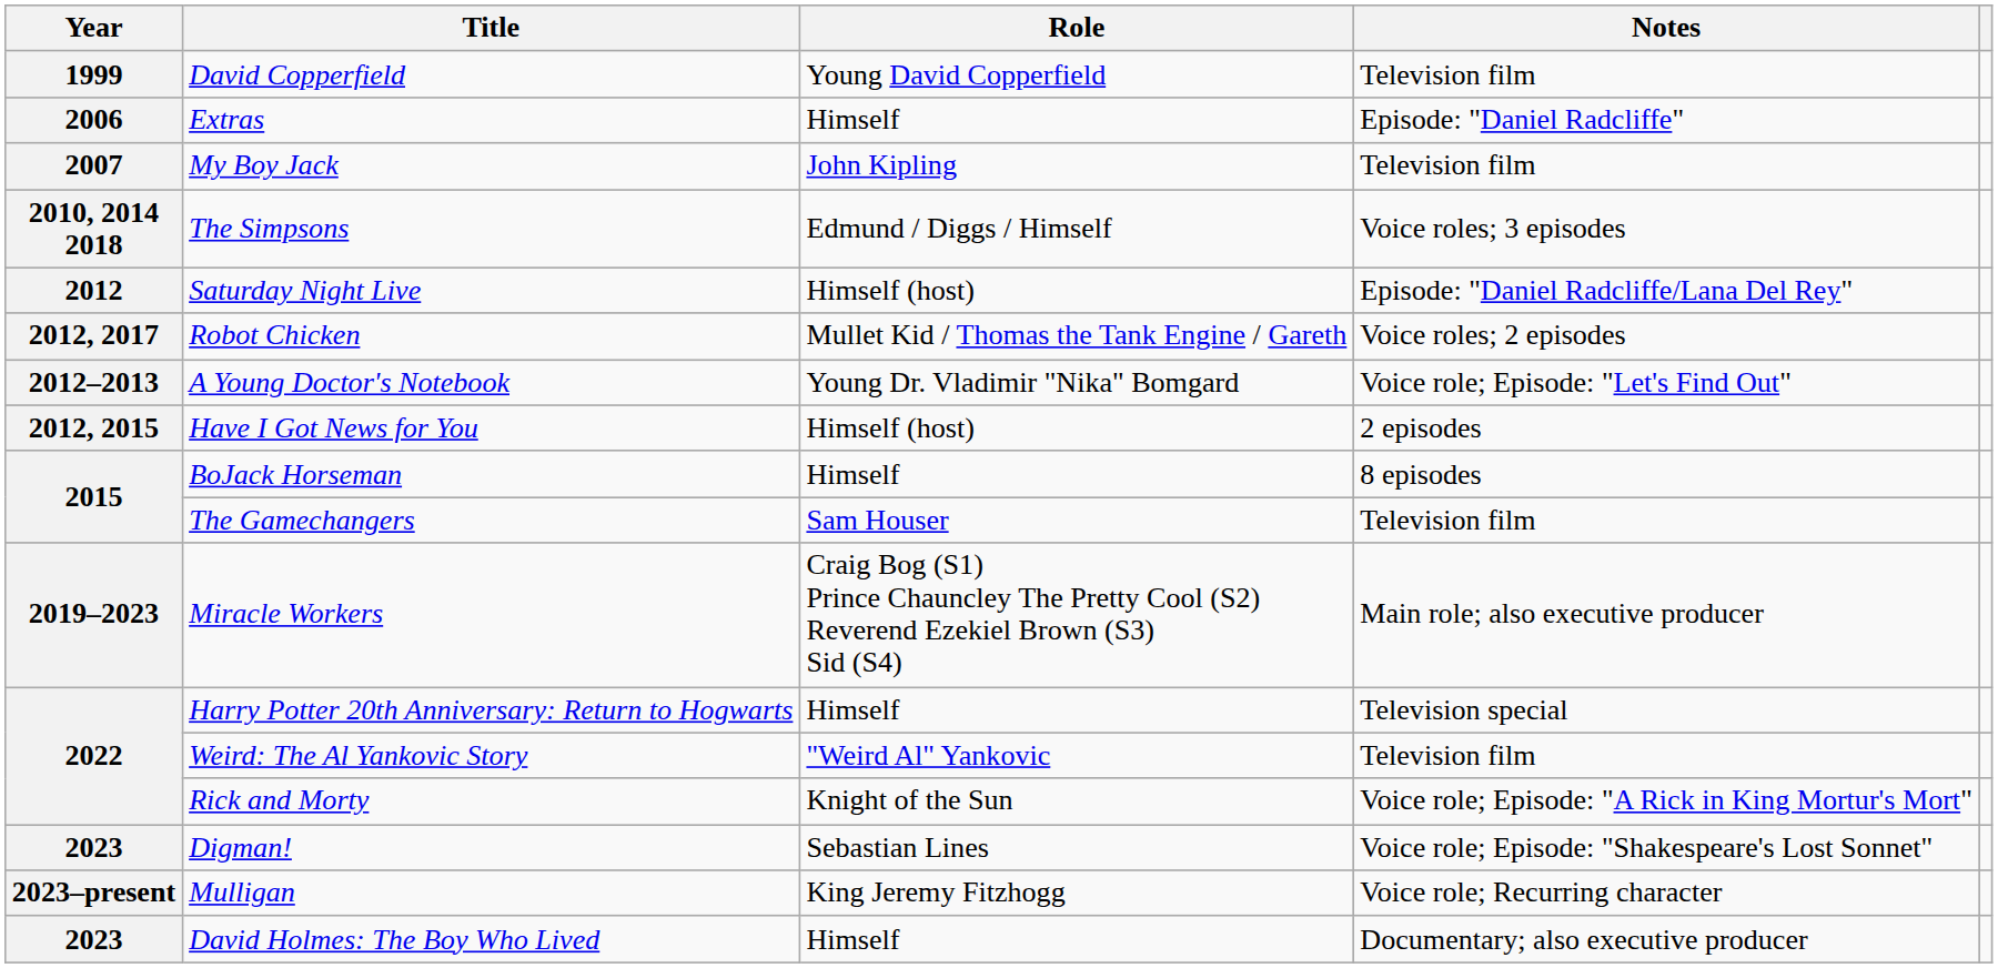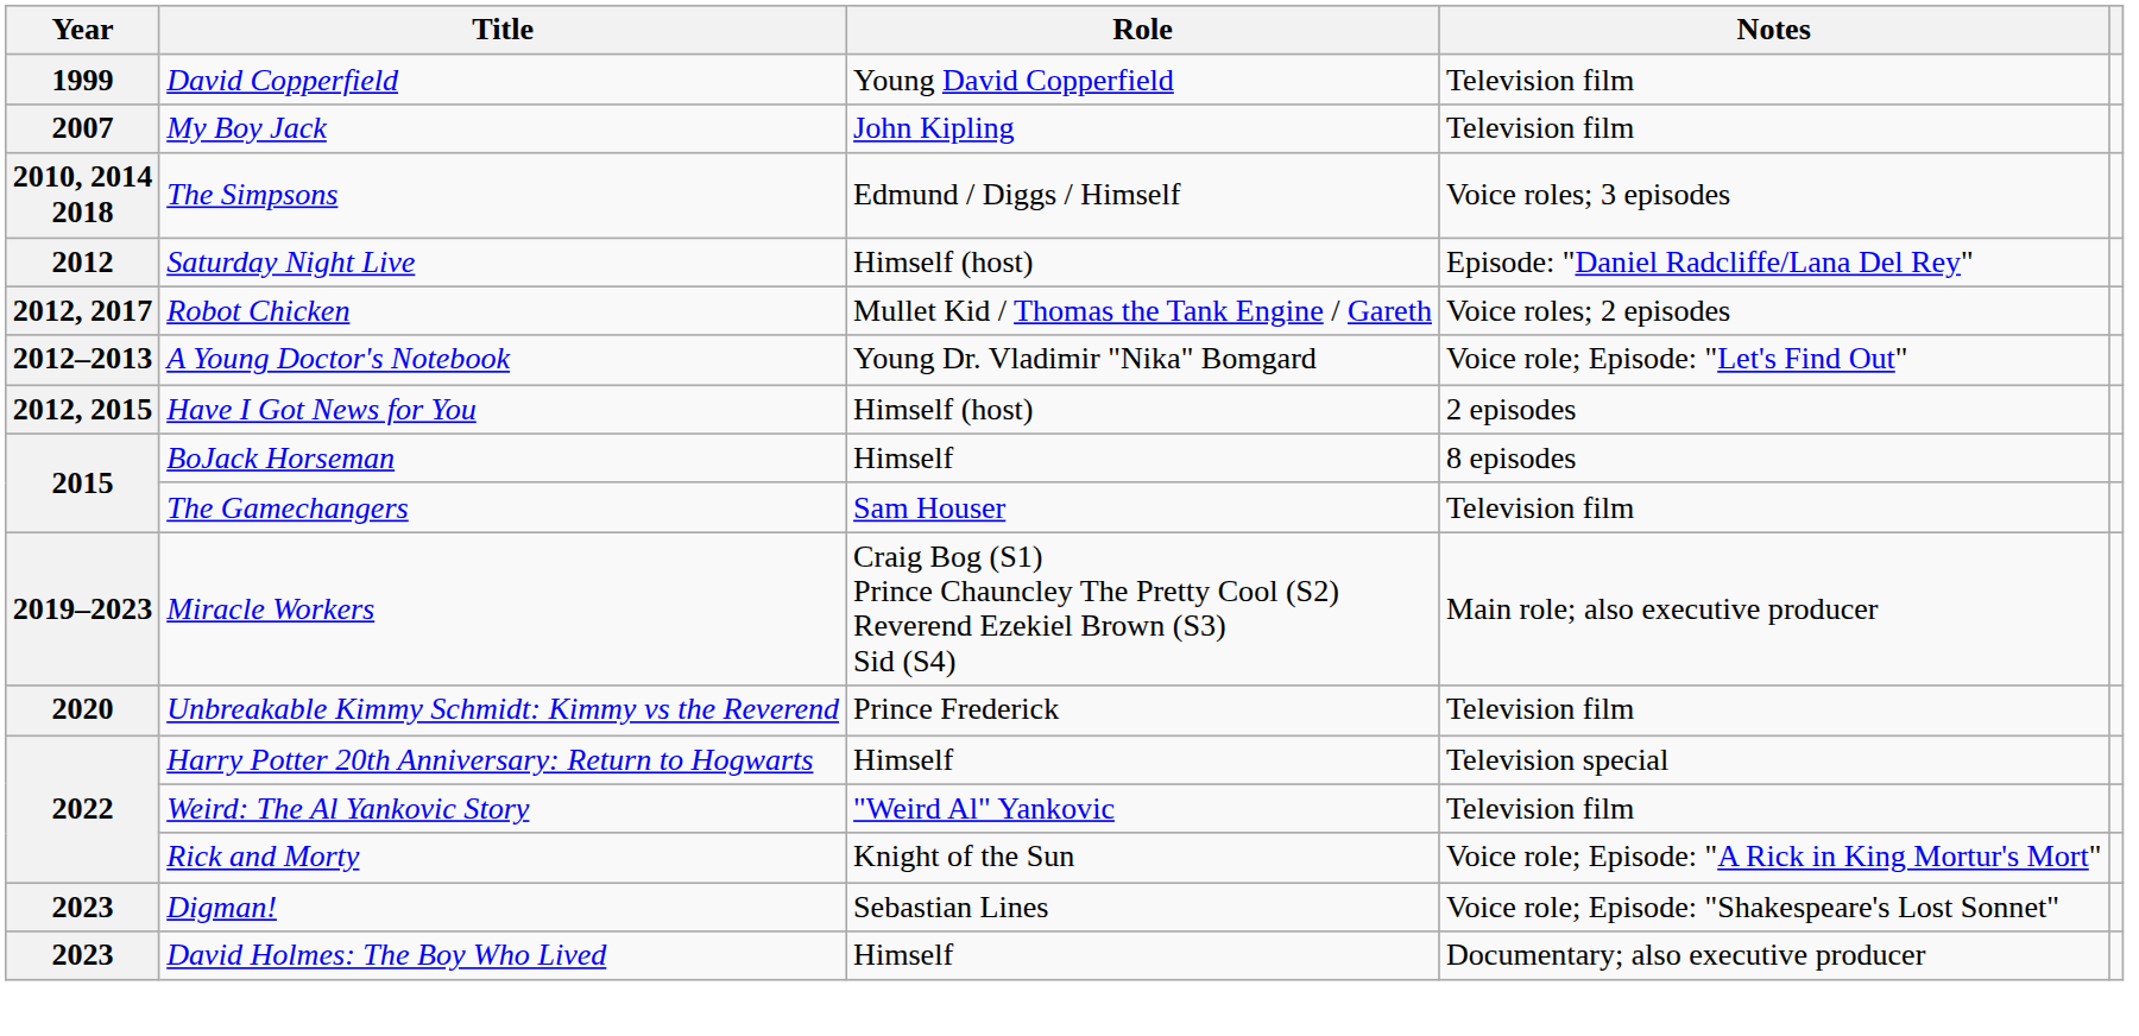- row: 2006 | Extras | Himself | Episode: "Daniel Radcliffe"
+ row: 2020 | Unbreakable Kimmy Schmidt: Kimmy vs the Reverend | Prince Frederick | Television film
- row: 2023–present | Mulligan | King Jeremy Fitzhogg | Voice role; Recurring character
